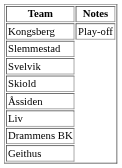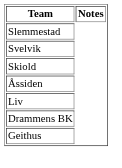- row: Kongsberg | Play-off
